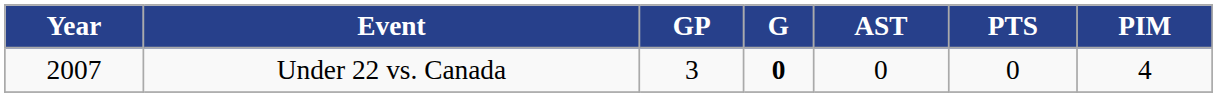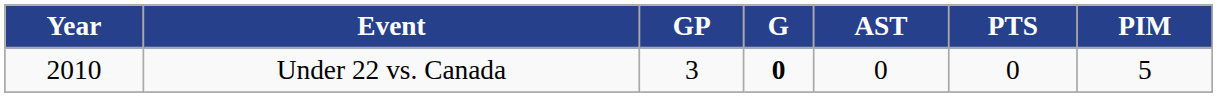Under 22 vs. Canada | Year: 2007 -> 2010
Under 22 vs. Canada | PIM: 4 -> 5
